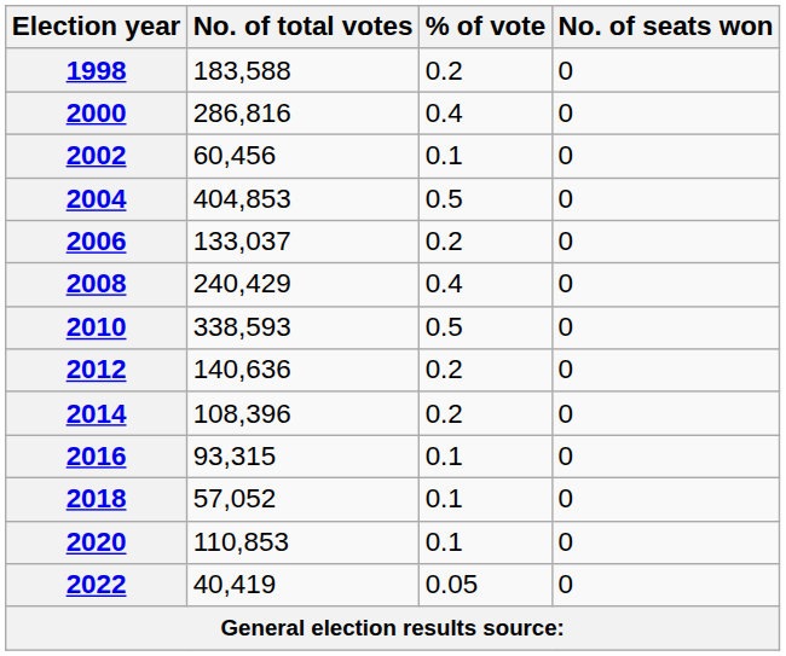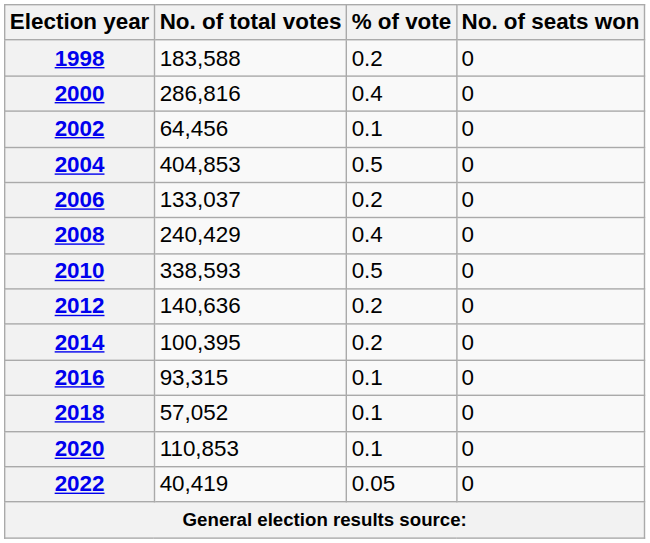2002 | No. of total votes: 60,456 -> 64,456
2014 | No. of total votes: 108,396 -> 100,395
